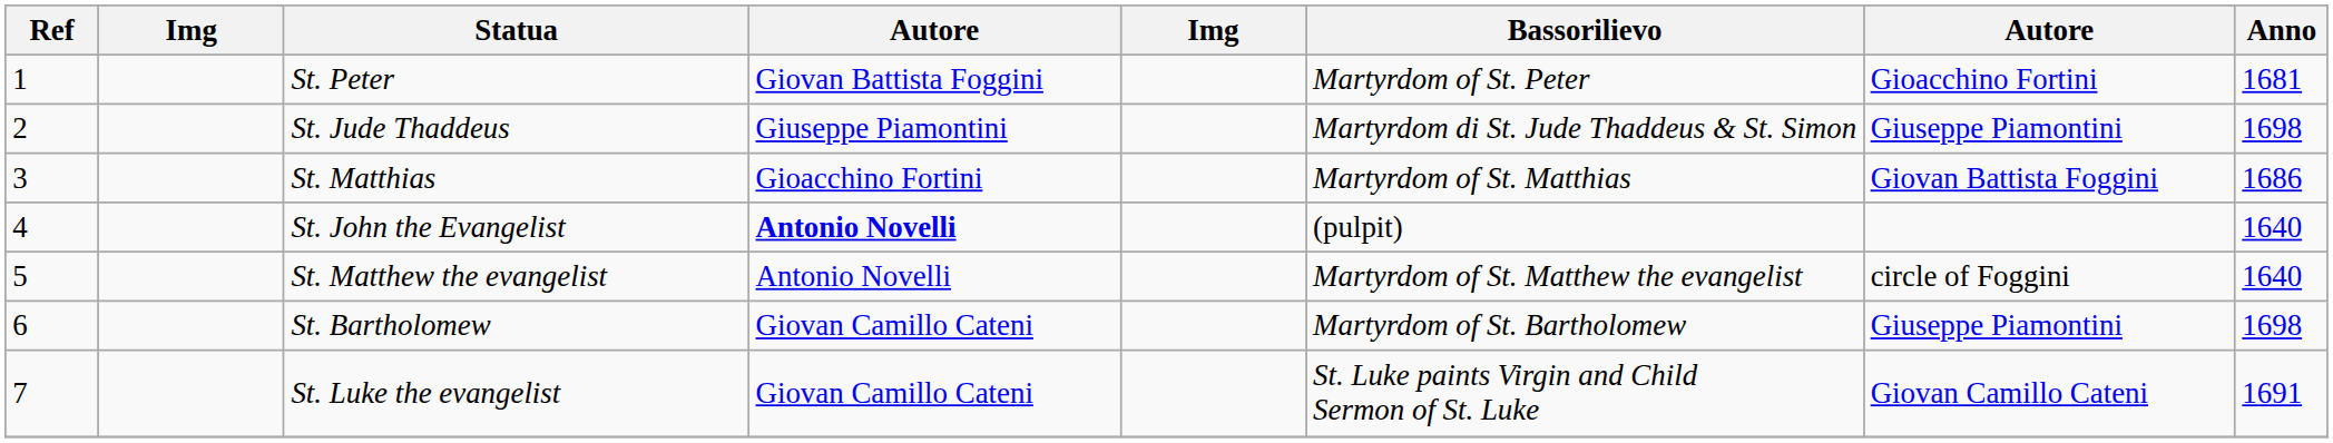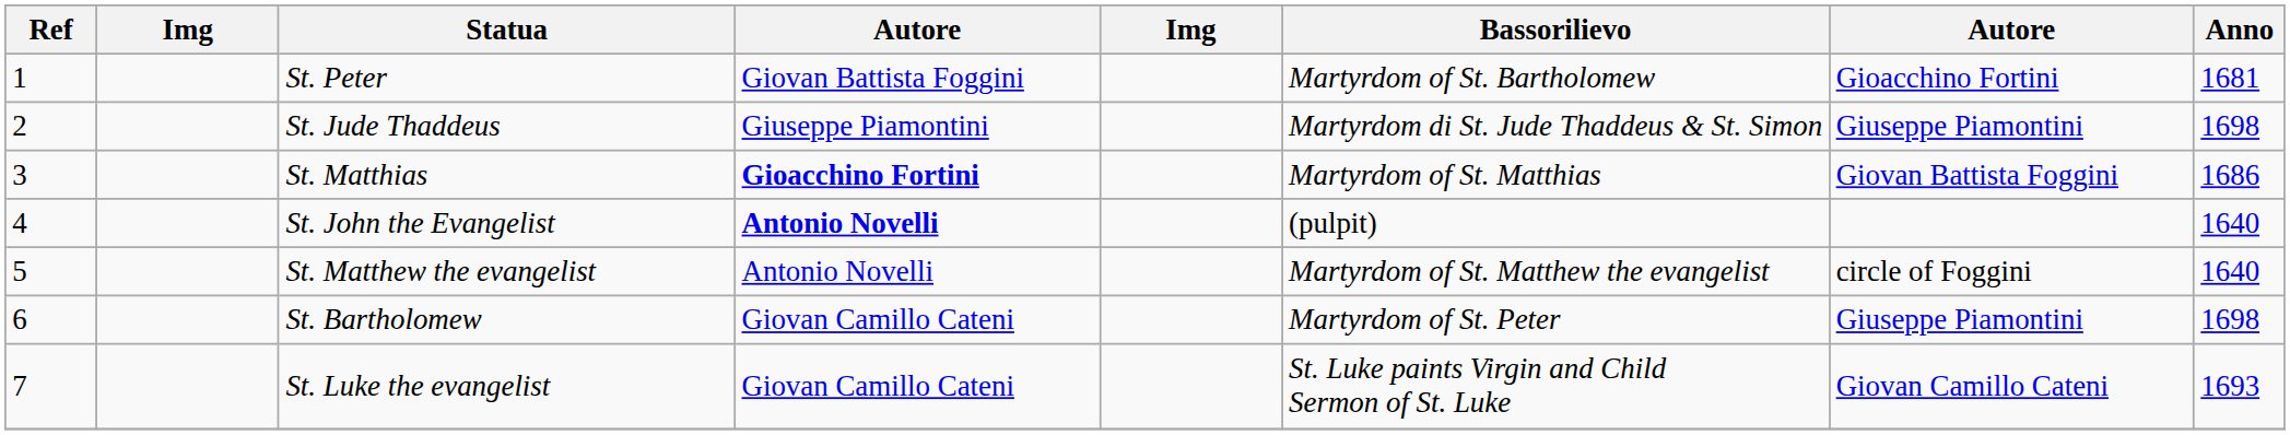St. Peter | Bassorilievo: Martyrdom of St. Peter -> Martyrdom of St. Bartholomew
St. Matthias | column 4: normal -> bold
St. Bartholomew | Bassorilievo: Martyrdom of St. Bartholomew -> Martyrdom of St. Peter
St. Luke the evangelist | Anno: 1691 -> 1693
